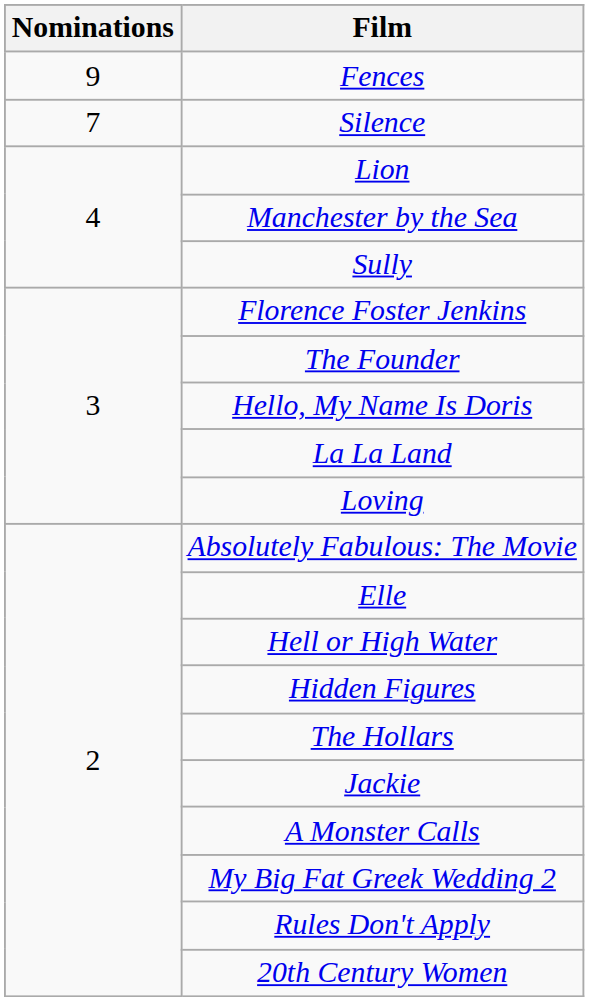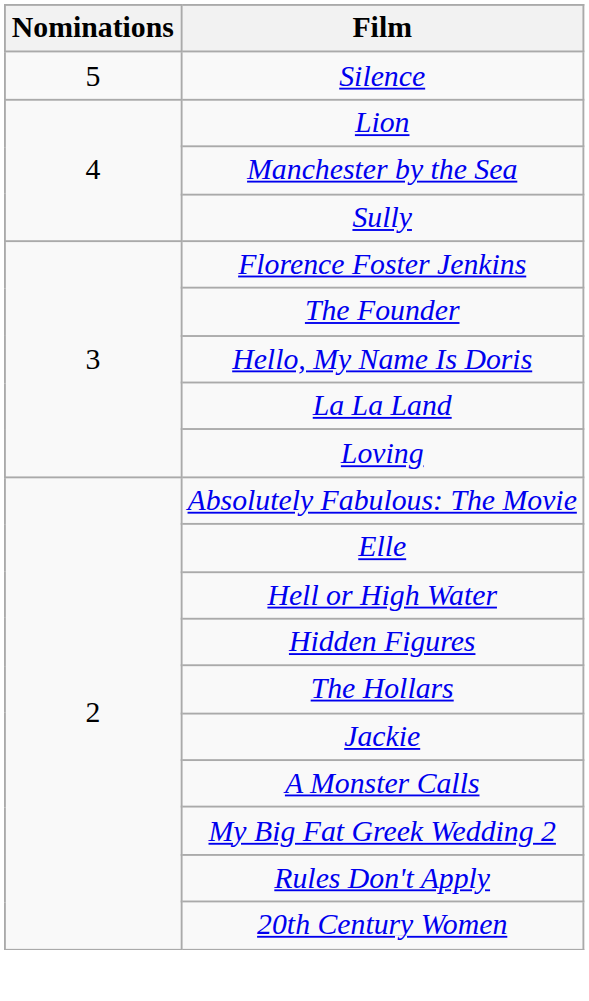- row: 9 | Fences
Silence | Nominations: 7 -> 5
